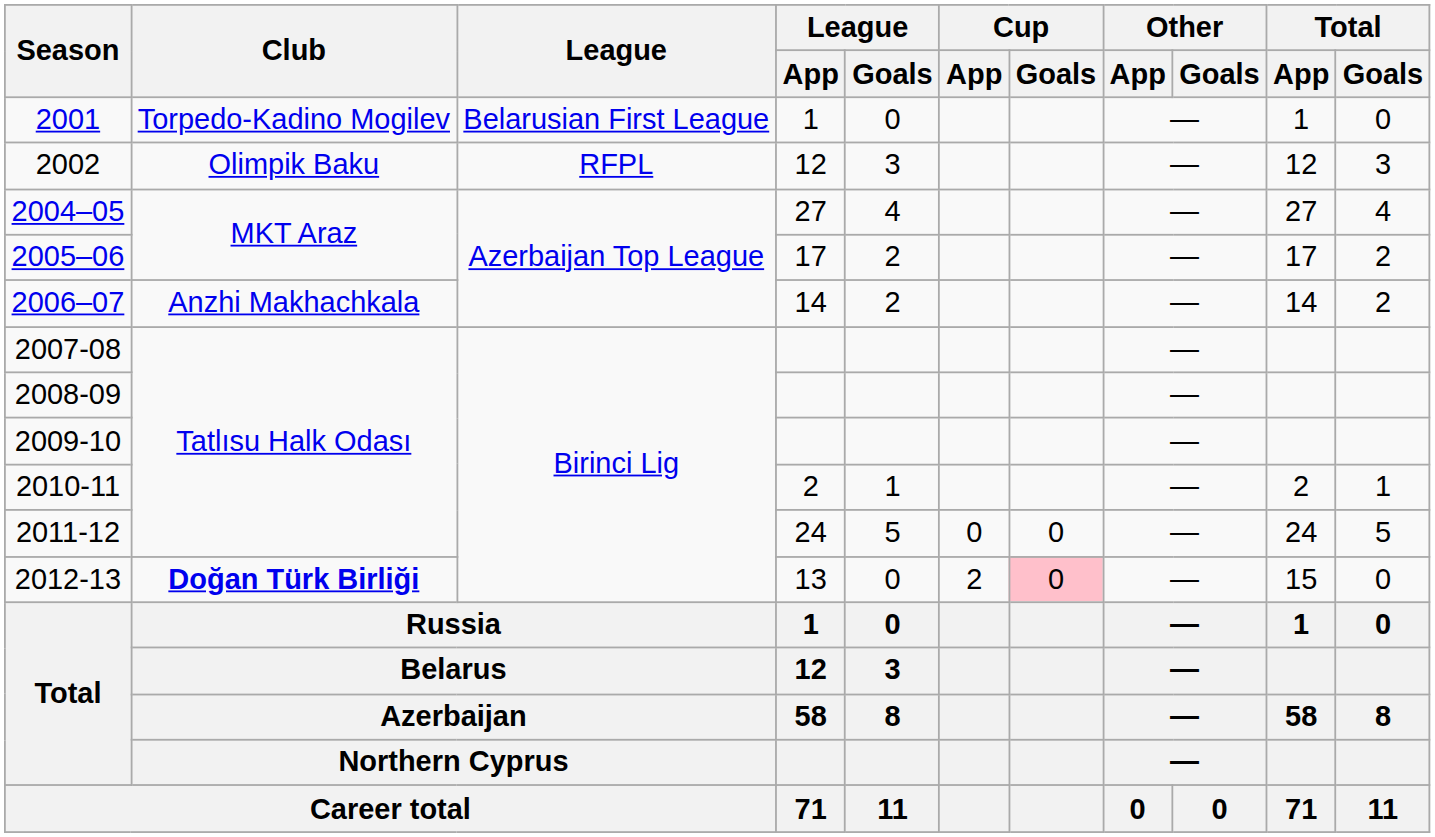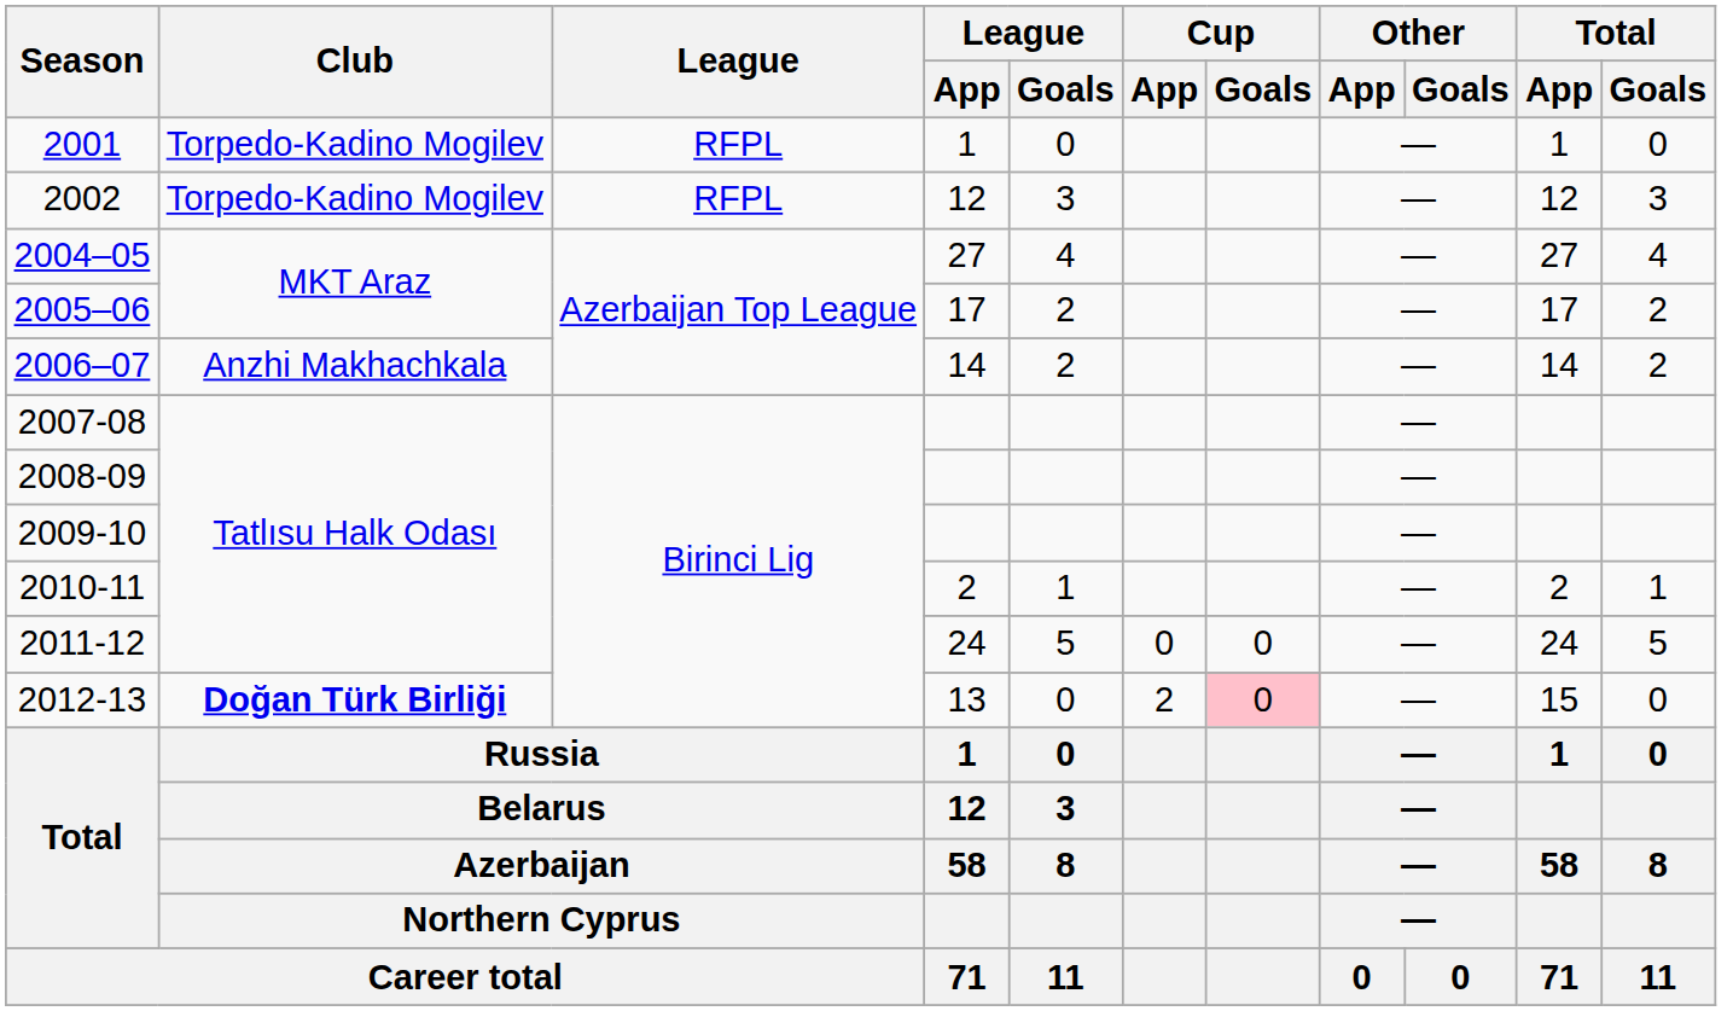2001 | League: Belarusian First League -> RFPL
2002 | Club: Olimpik Baku -> Torpedo-Kadino Mogilev
